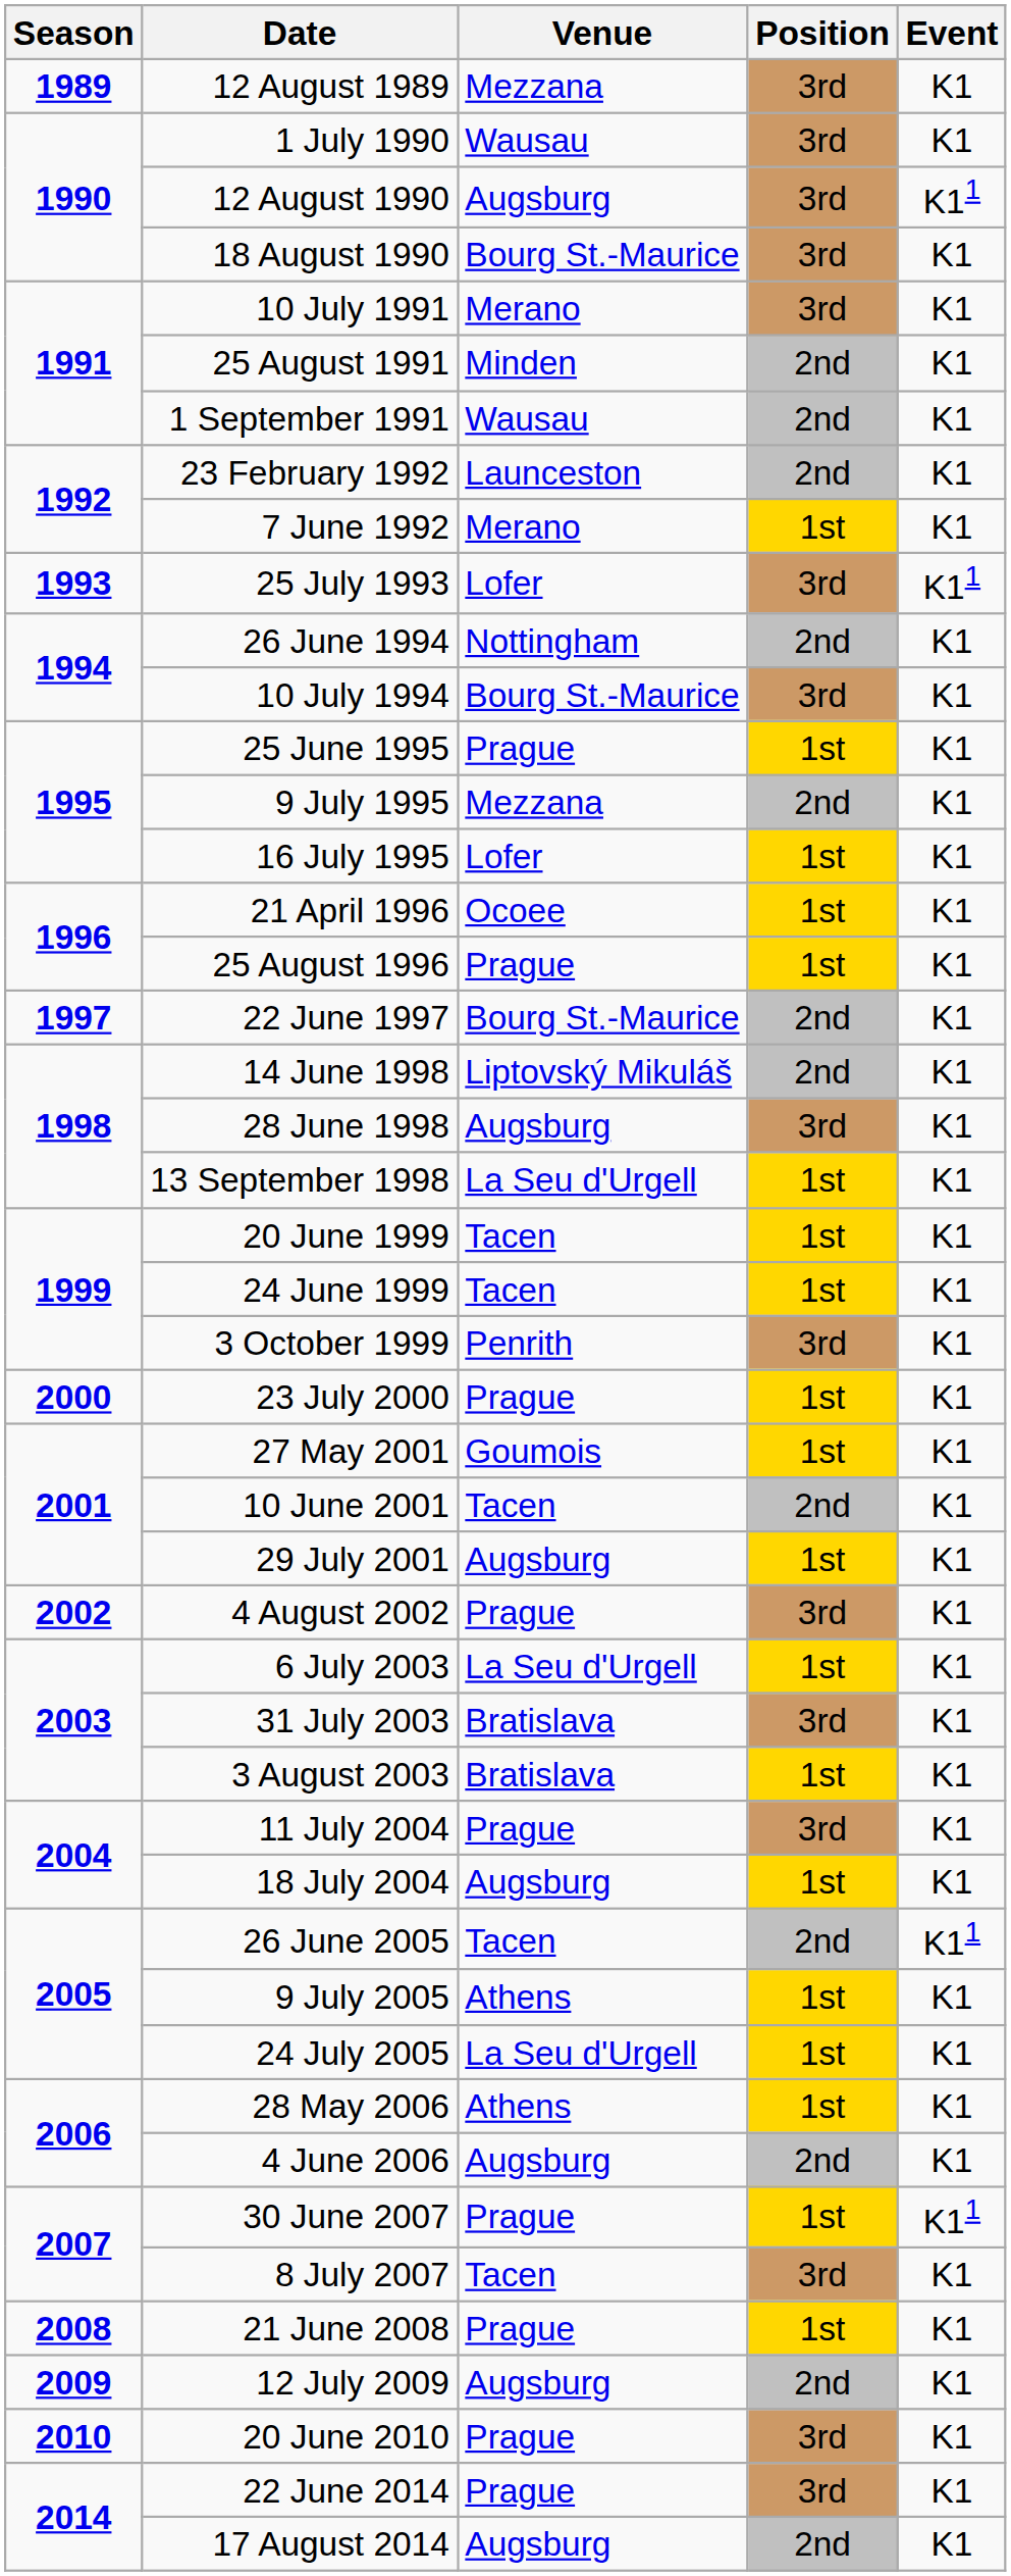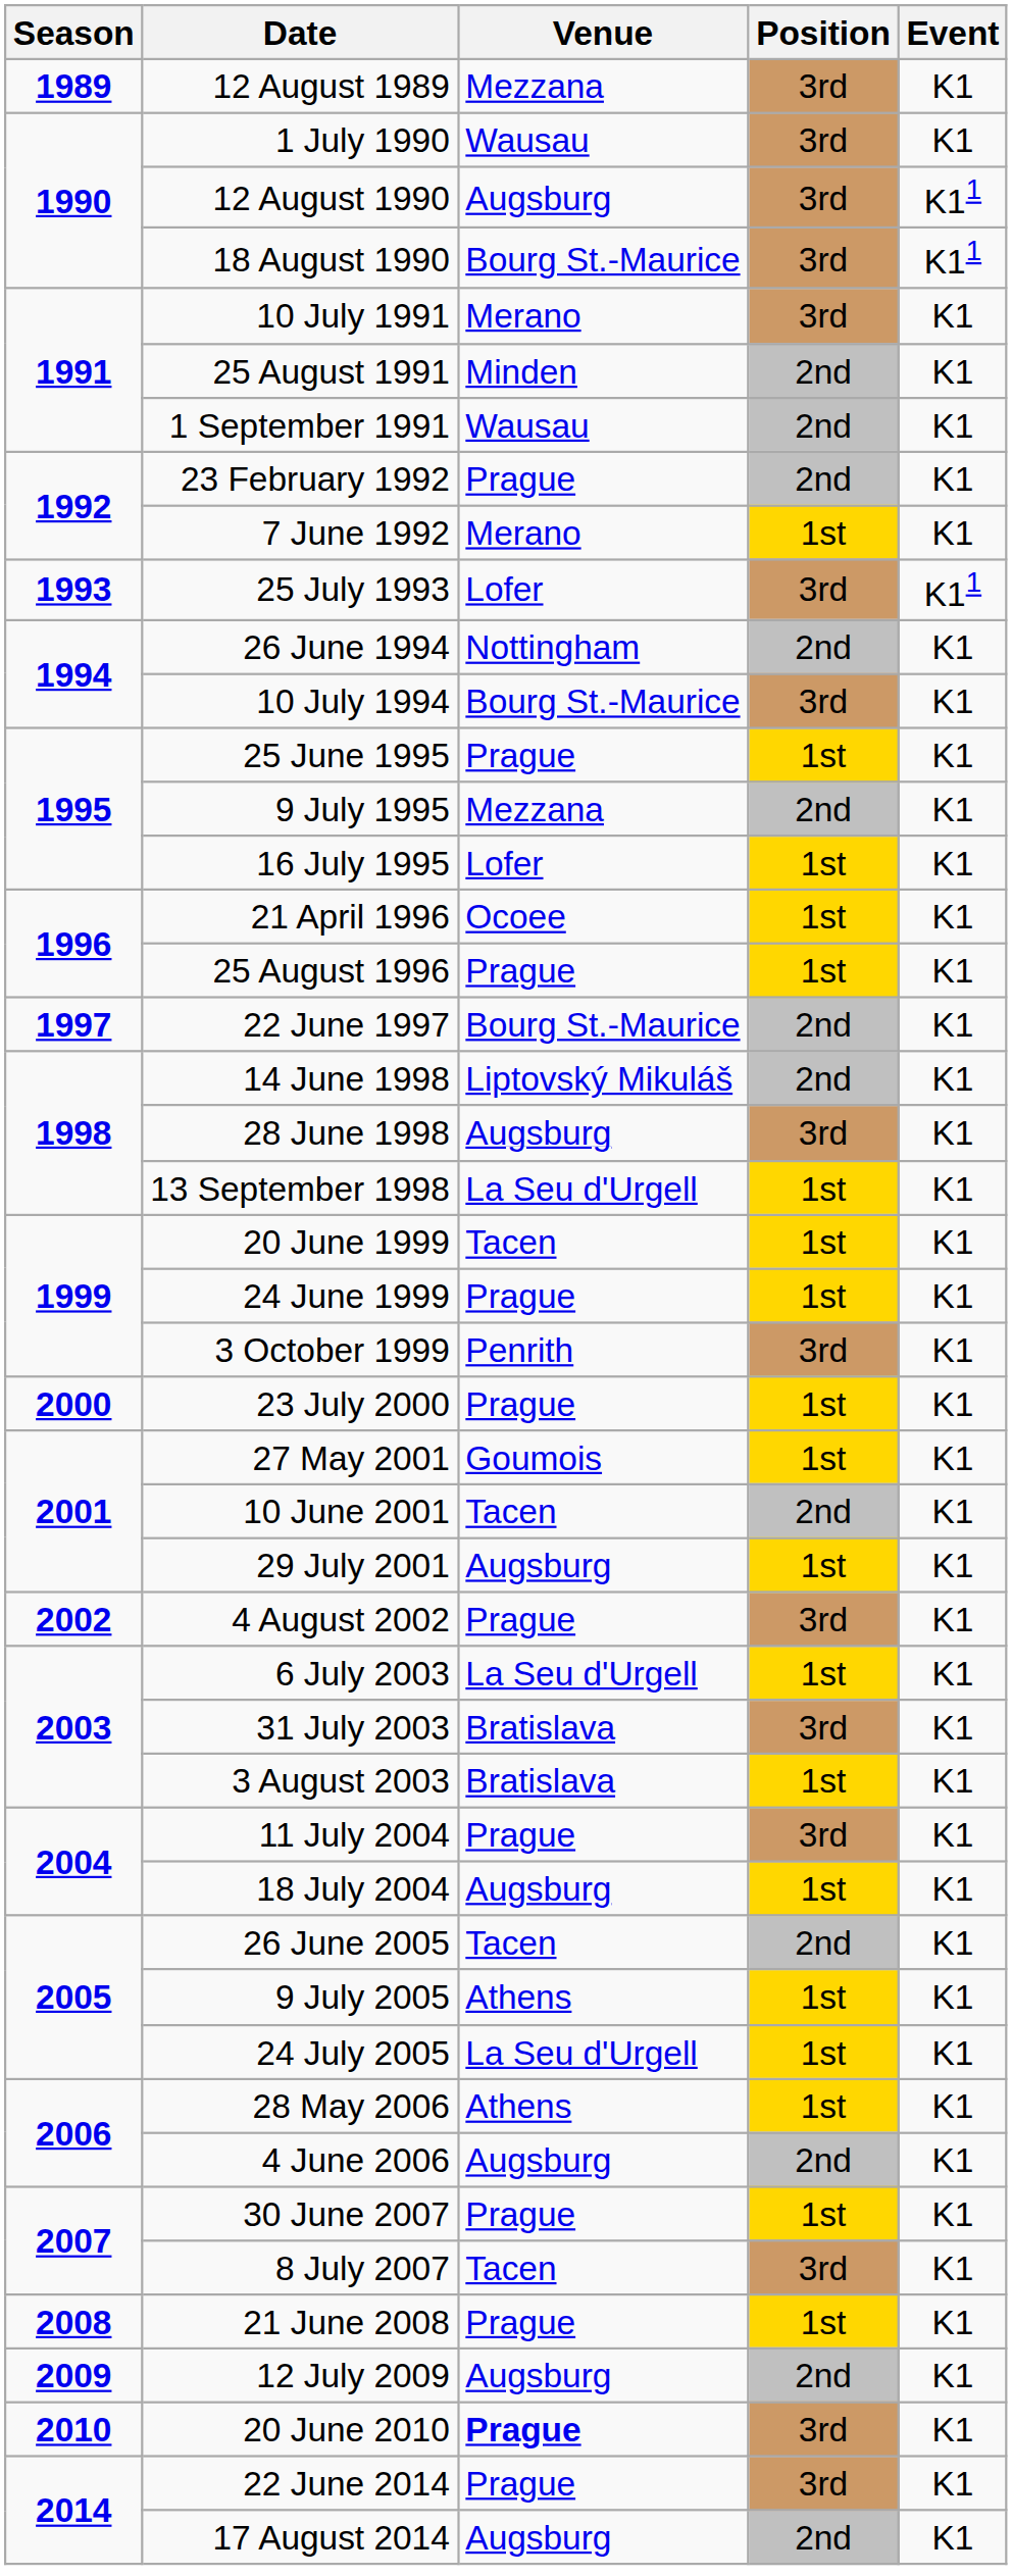18 August 1990 | Event: K1 -> K11
23 February 1992 | Venue: Launceston -> Prague
24 June 1999 | Venue: Tacen -> Prague
26 June 2005 | Event: K11 -> K1
30 June 2007 | Event: K11 -> K1
20 June 2010 | Venue: normal -> bold
